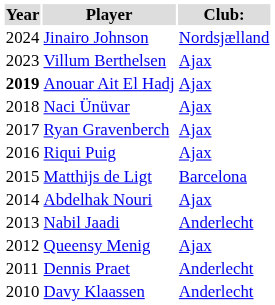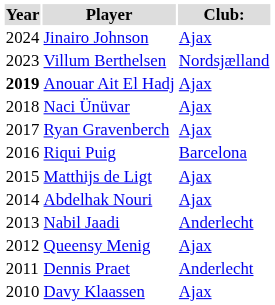Jinairo Johnson | Club:: Nordsjælland -> Ajax
Villum Berthelsen | Club:: Ajax -> Nordsjælland
Riqui Puig | Club:: Ajax -> Barcelona
Matthijs de Ligt | Club:: Barcelona -> Ajax
Davy Klaassen | Club:: Anderlecht -> Ajax
